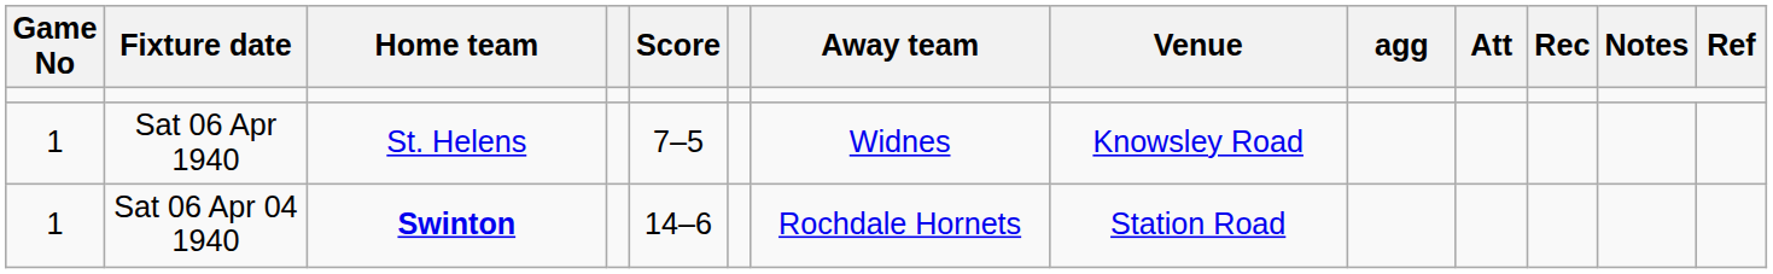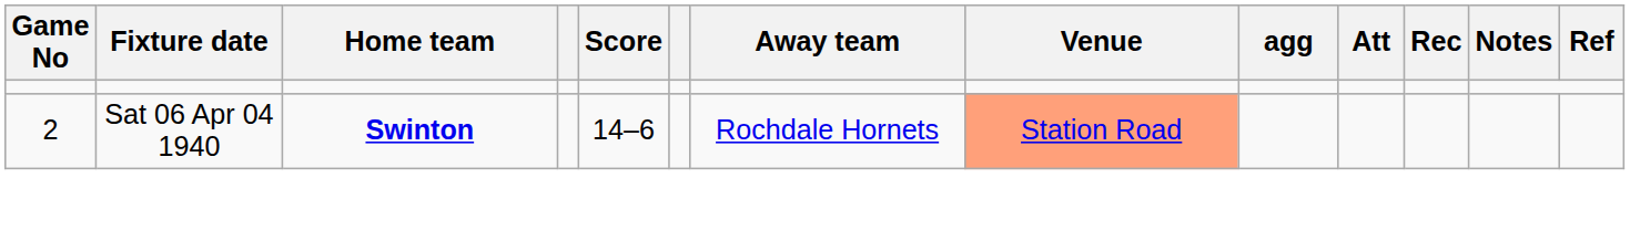- row: 1 | Sat 06 Apr 1940 | St. Helens | 7–5 | Widnes | Knowsley Road
Sat 06 Apr 04 1940 | Game No: 1 -> 2
Sat 06 Apr 04 1940 | Venue: no background -> lightsalmon background
